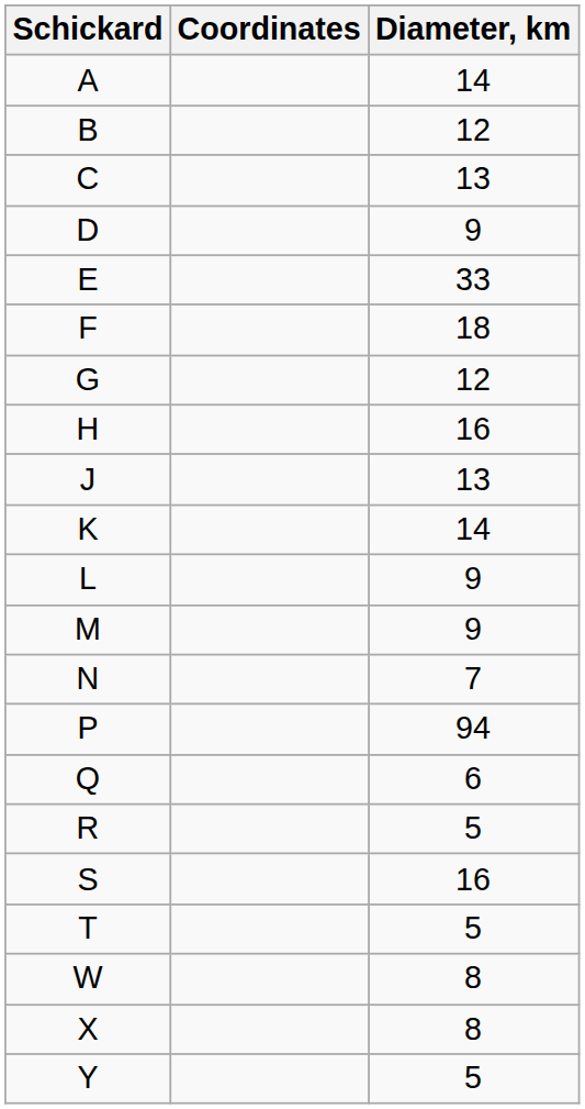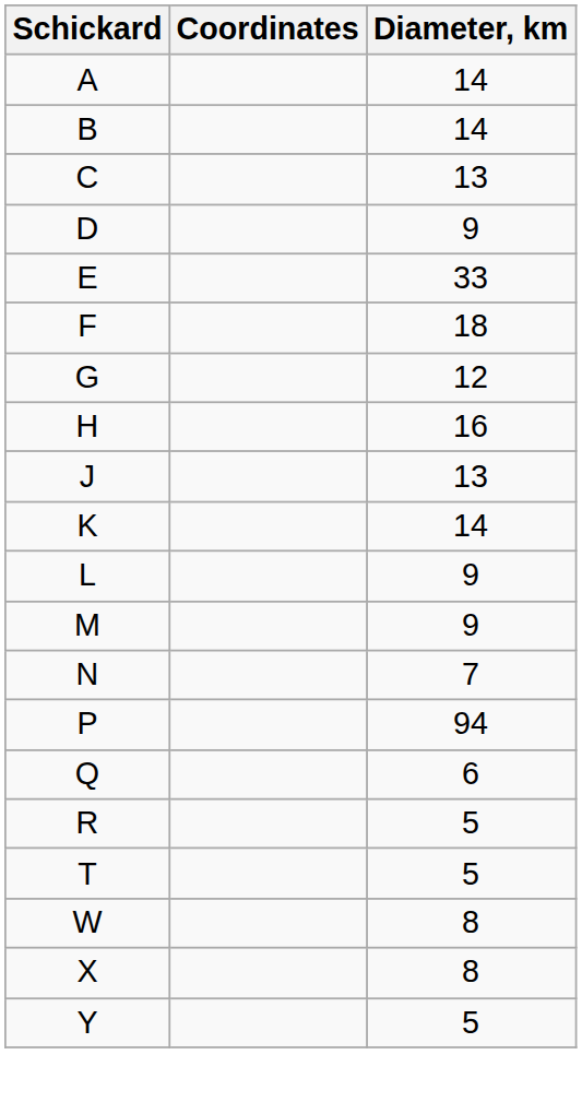B | Diameter, km: 12 -> 14
- row: S | 16
